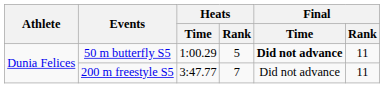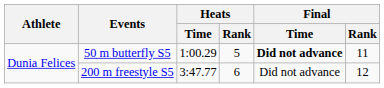200 m freestyle S5 | Heats / Rank: 7 -> 6
200 m freestyle S5 | Final / Rank: 11 -> 12
